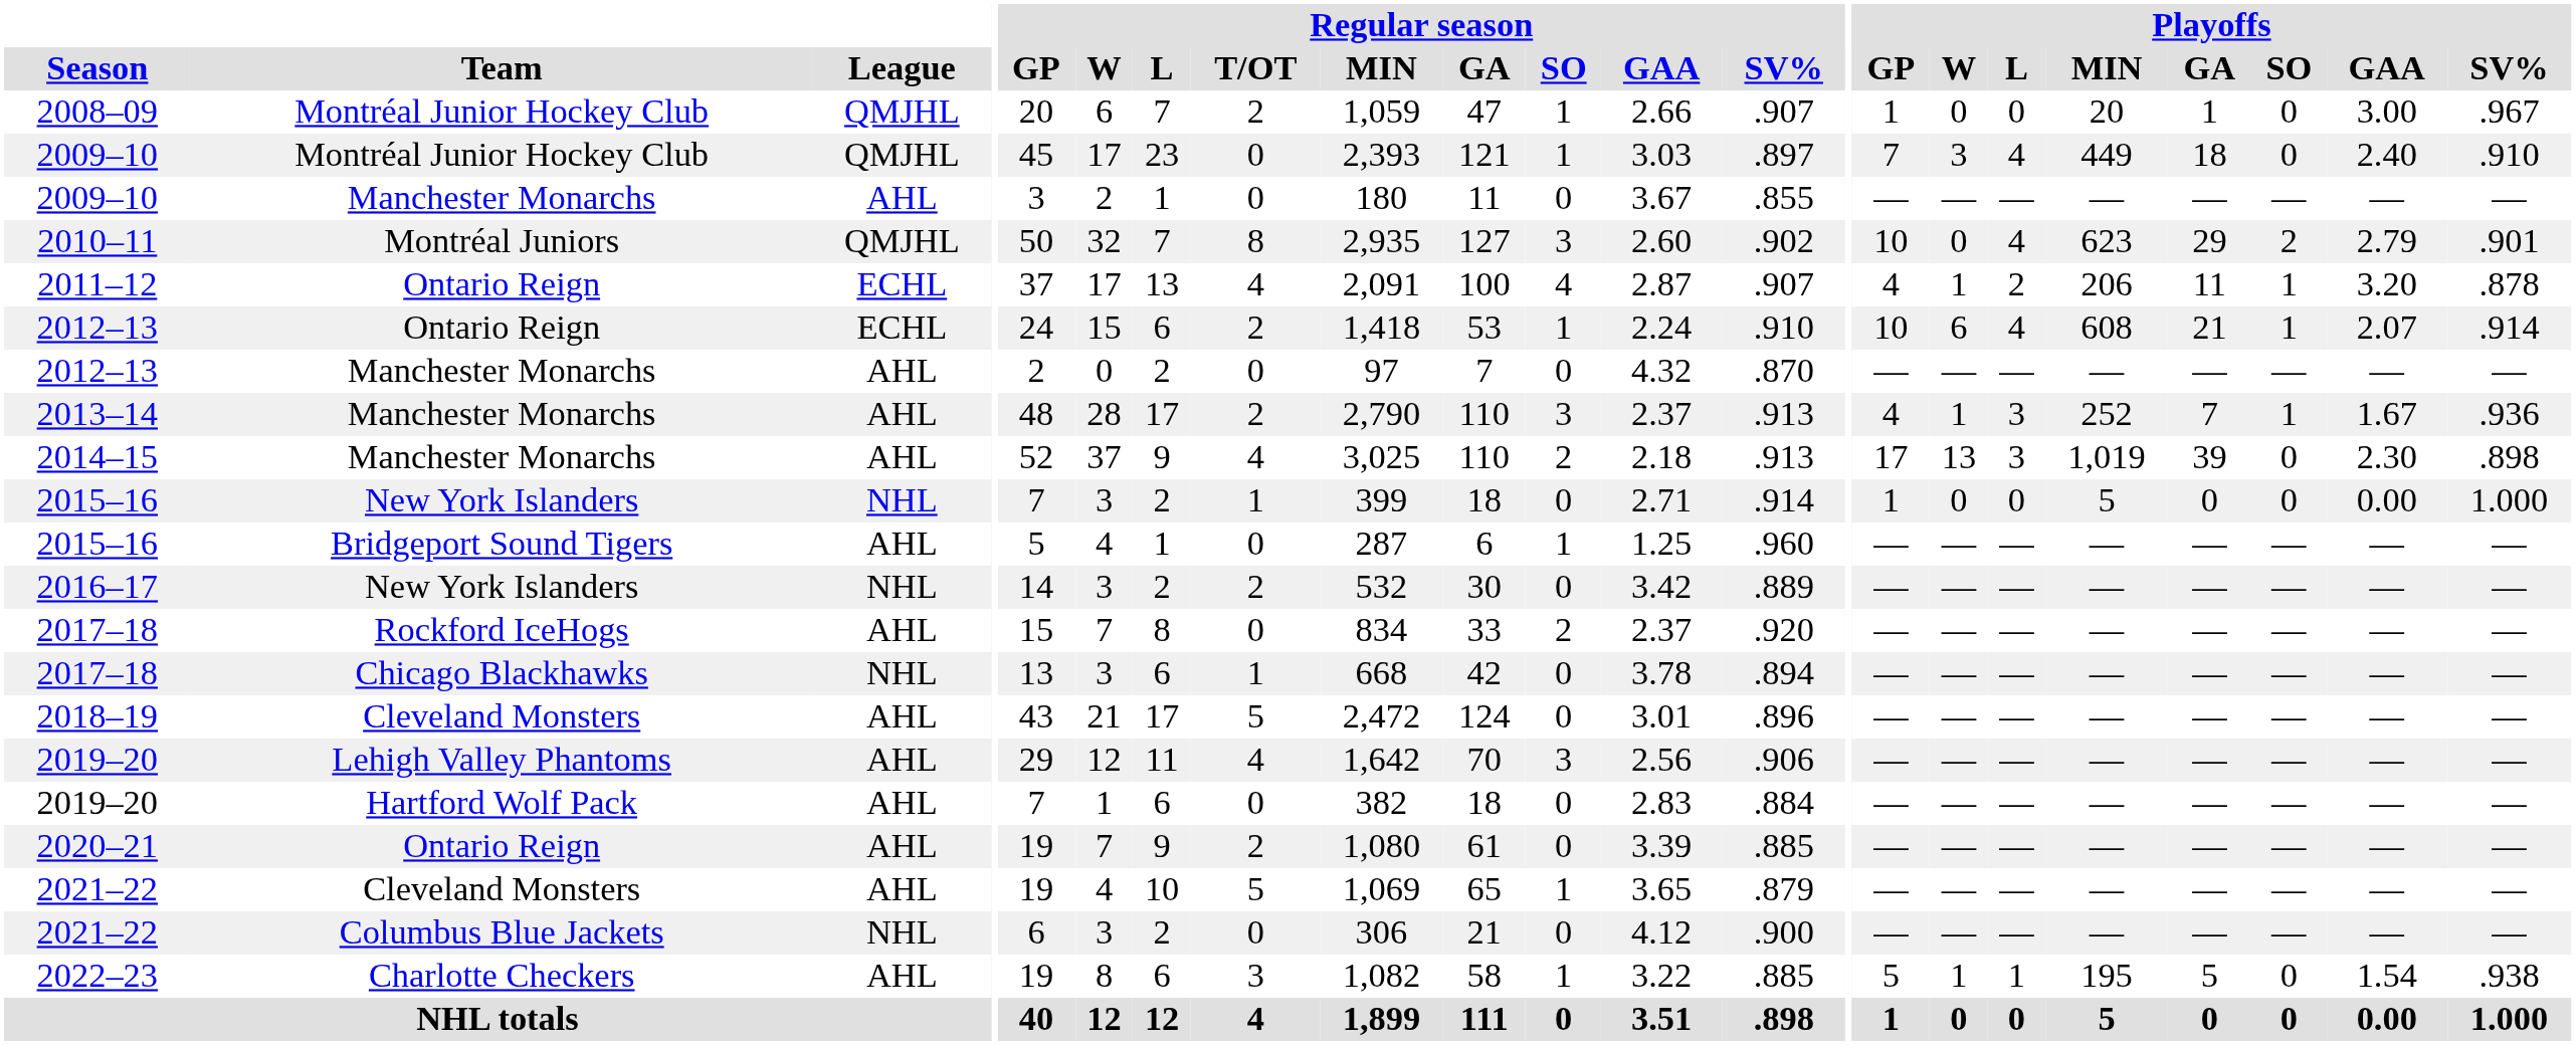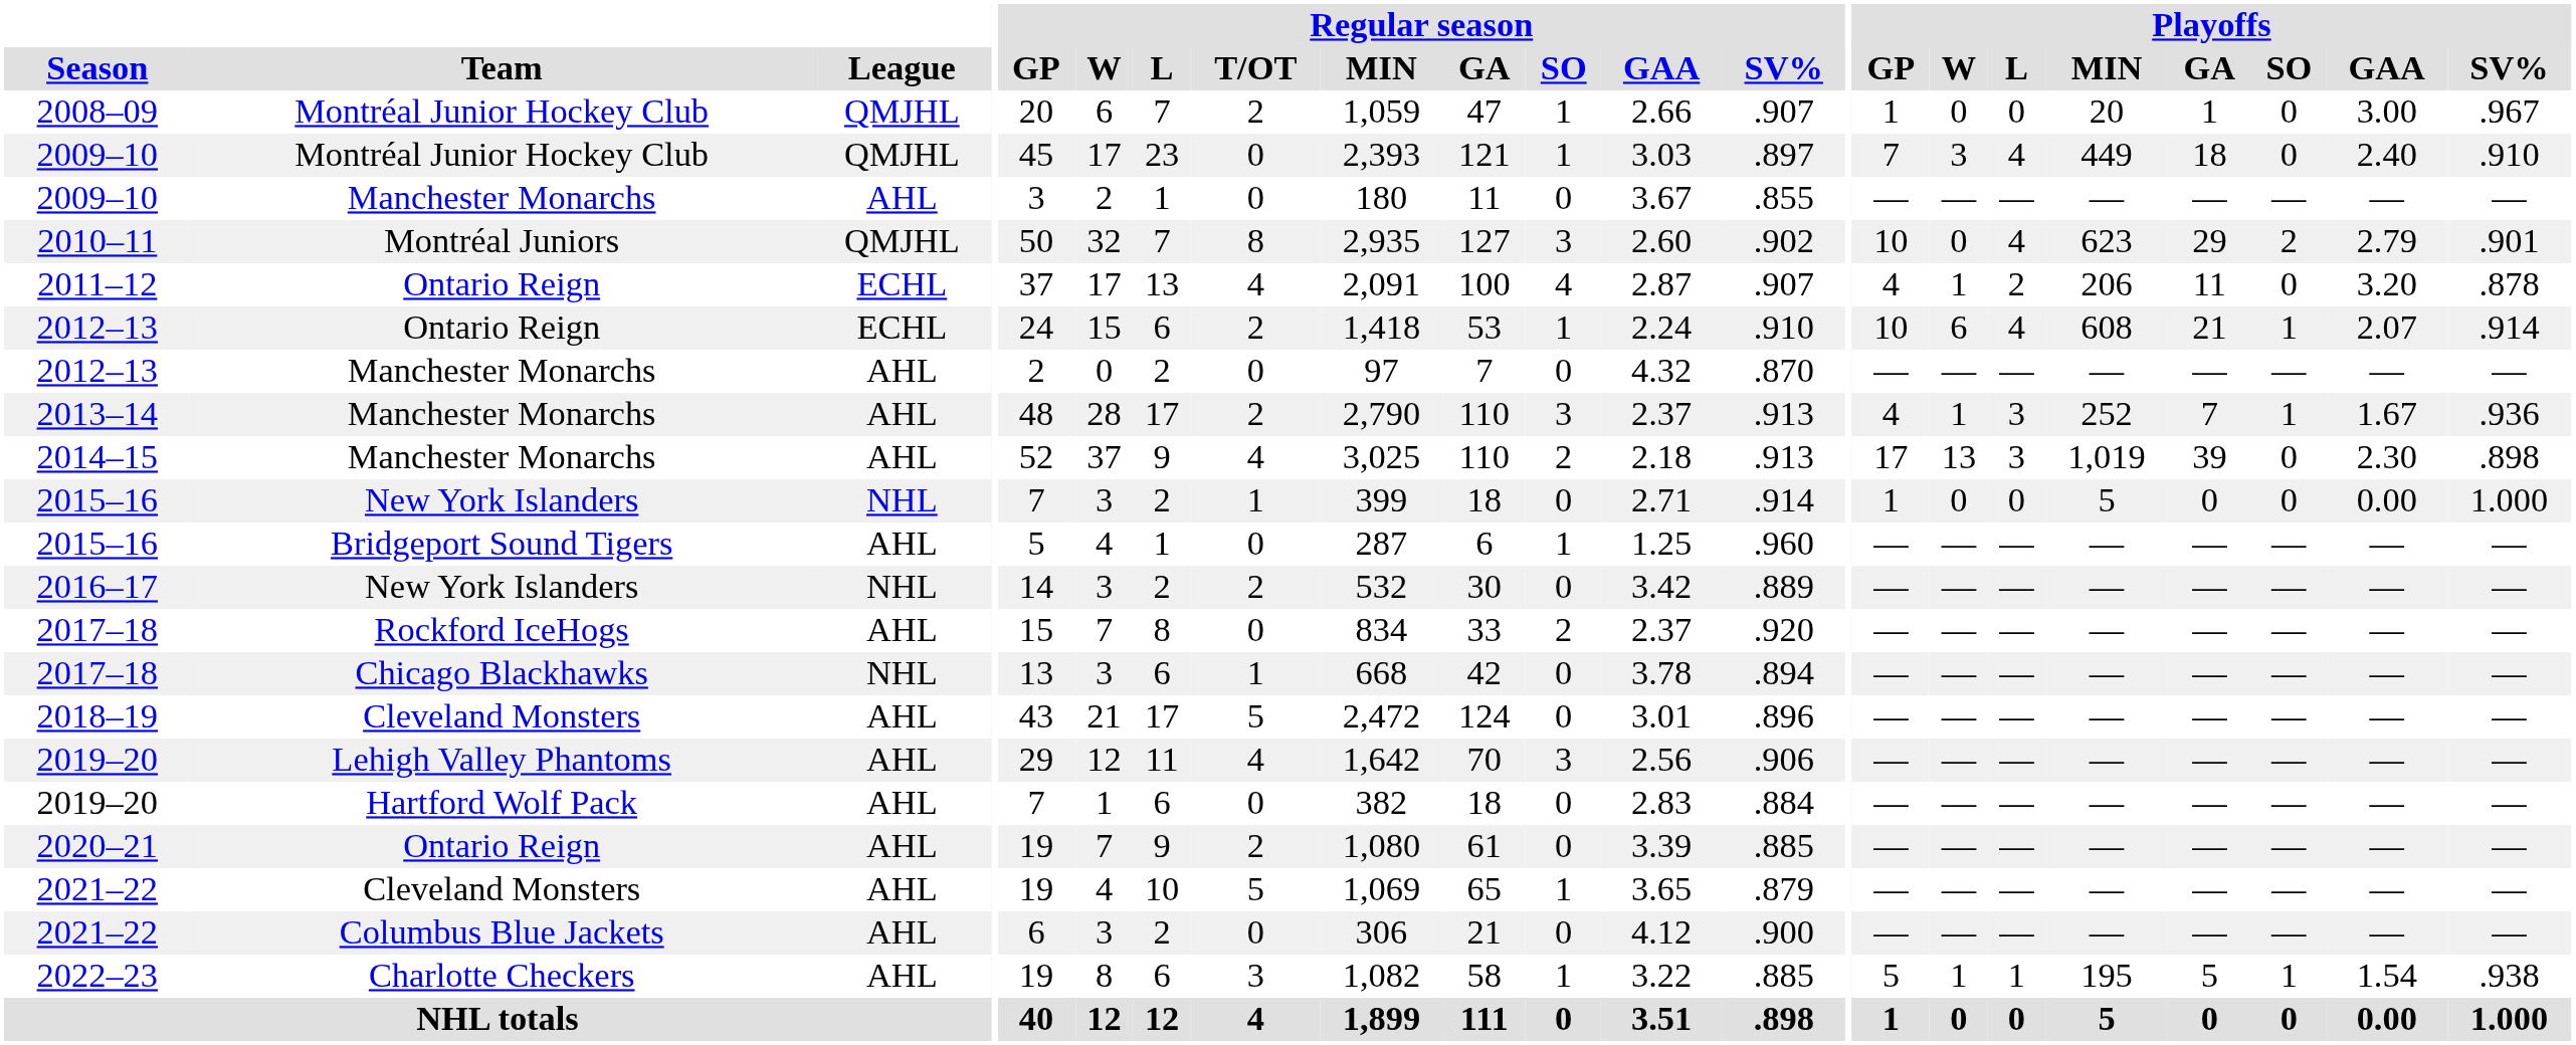2011–12 | Playoffs / SO: 1 -> 0
2021–22 / Columbus Blue Jackets | League: NHL -> AHL
2022–23 | Playoffs / SO: 0 -> 1
